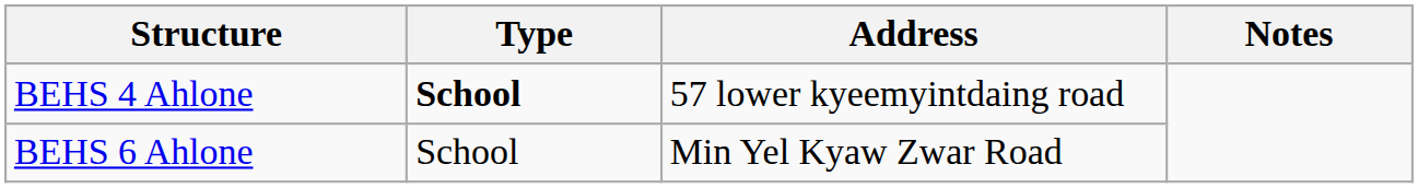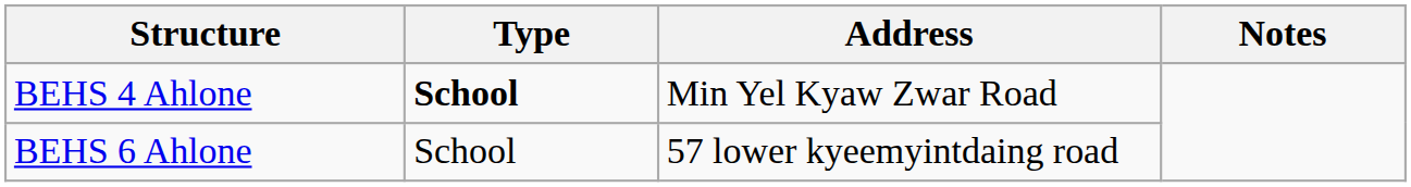BEHS 4 Ahlone | Address: 57 lower kyeemyintdaing road -> Min Yel Kyaw Zwar Road
BEHS 6 Ahlone | Address: Min Yel Kyaw Zwar Road -> 57 lower kyeemyintdaing road
